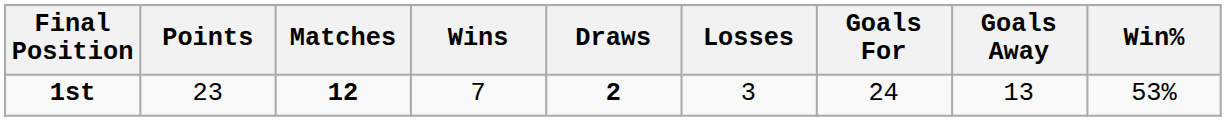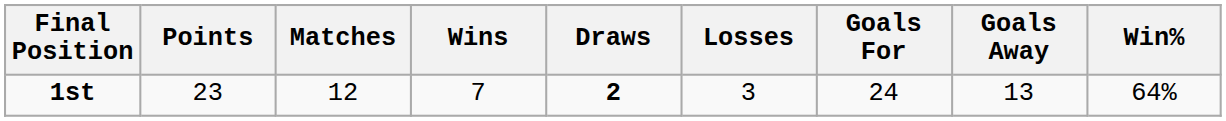1st | Matches: bold -> normal
1st | Win%: 53% -> 64%
